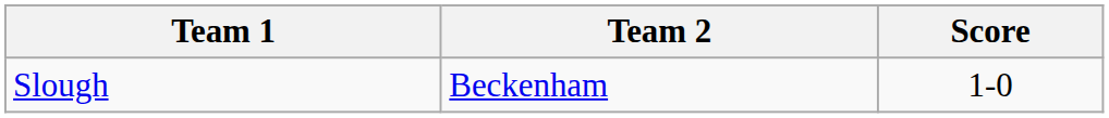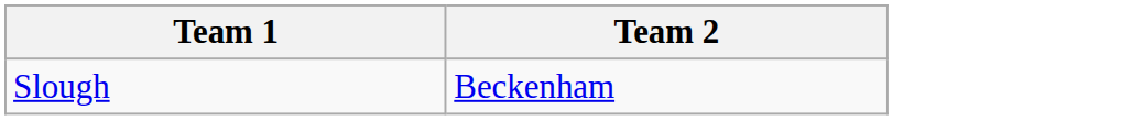- column: Score | 1-0
